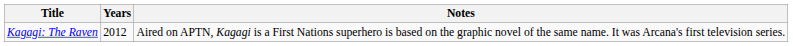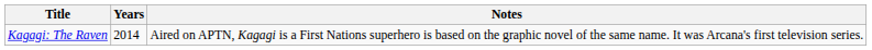Kagagi: The Raven | Years: 2012 -> 2014
